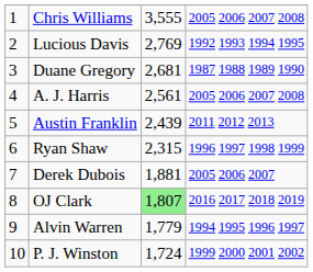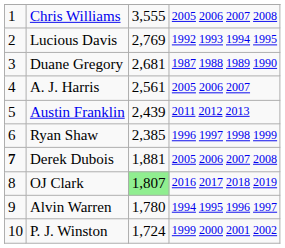A. J. Harris | column 4: 2005 2006 2007 2008 -> 2005 2006 2007
Ryan Shaw | column 3: 2,315 -> 2,385
Derek Dubois | column 1: normal -> bold
Derek Dubois | column 4: 2005 2006 2007 -> 2005 2006 2007 2008
Alvin Warren | column 3: 1,779 -> 1,780
